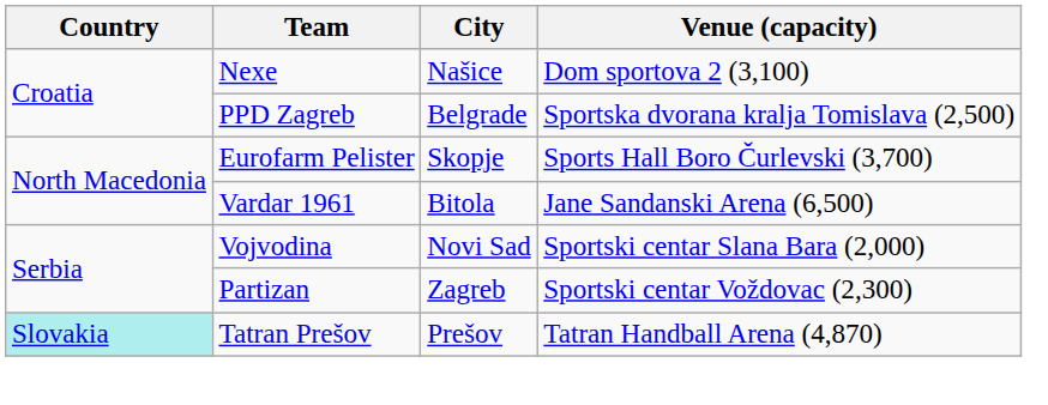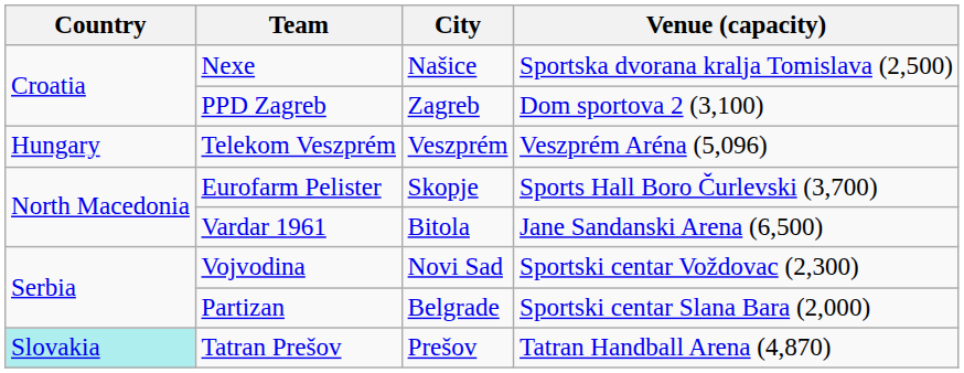Nexe | Venue (capacity): Dom sportova 2 (3,100) -> Sportska dvorana kralja Tomislava (2,500)
PPD Zagreb | City: Belgrade -> Zagreb
PPD Zagreb | Venue (capacity): Sportska dvorana kralja Tomislava (2,500) -> Dom sportova 2 (3,100)
+ row: Hungary | Telekom Veszprém | Veszprém | Veszprém Aréna (5,096)
Vojvodina | Venue (capacity): Sportski centar Slana Bara (2,000) -> Sportski centar Voždovac (2,300)
Partizan | City: Zagreb -> Belgrade
Partizan | Venue (capacity): Sportski centar Voždovac (2,300) -> Sportski centar Slana Bara (2,000)
